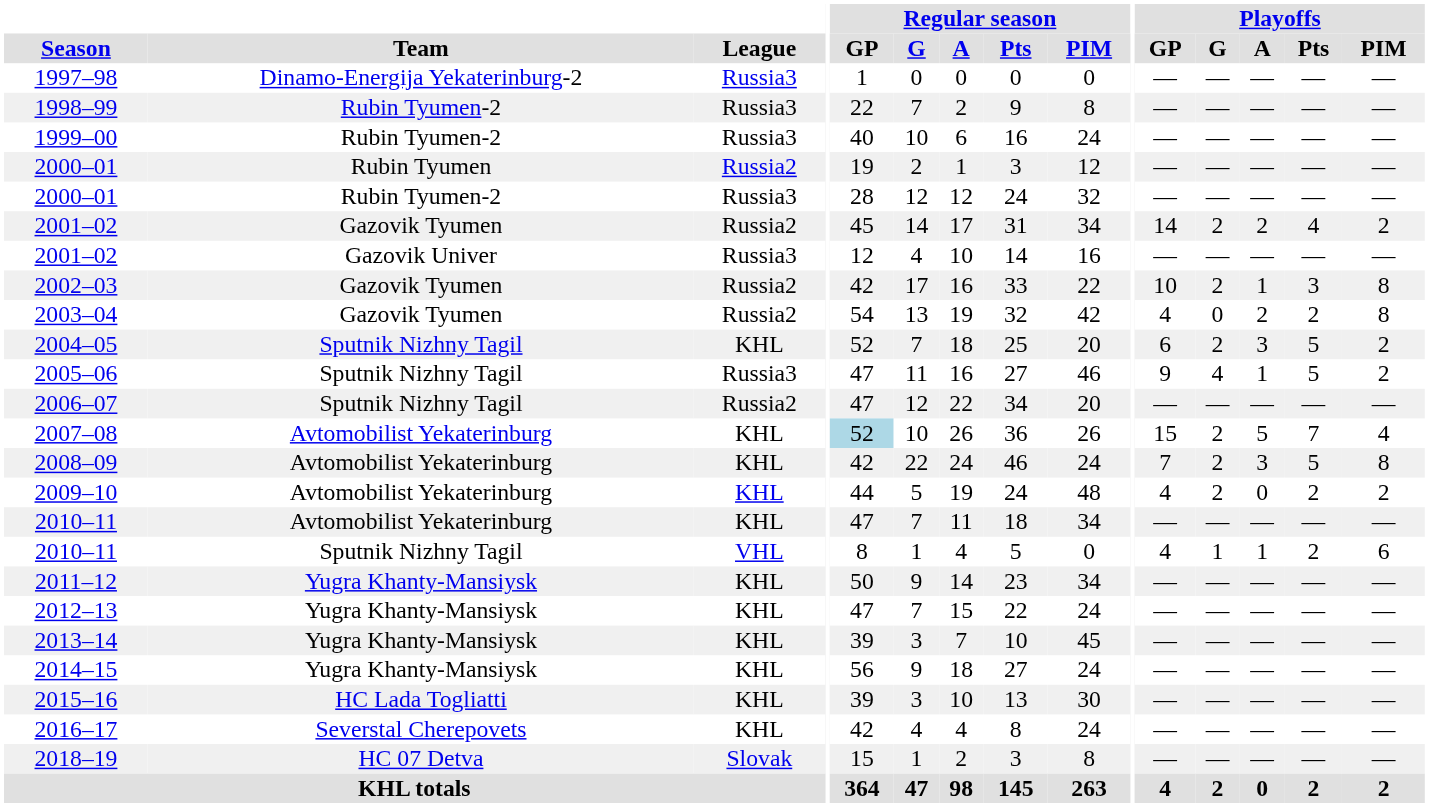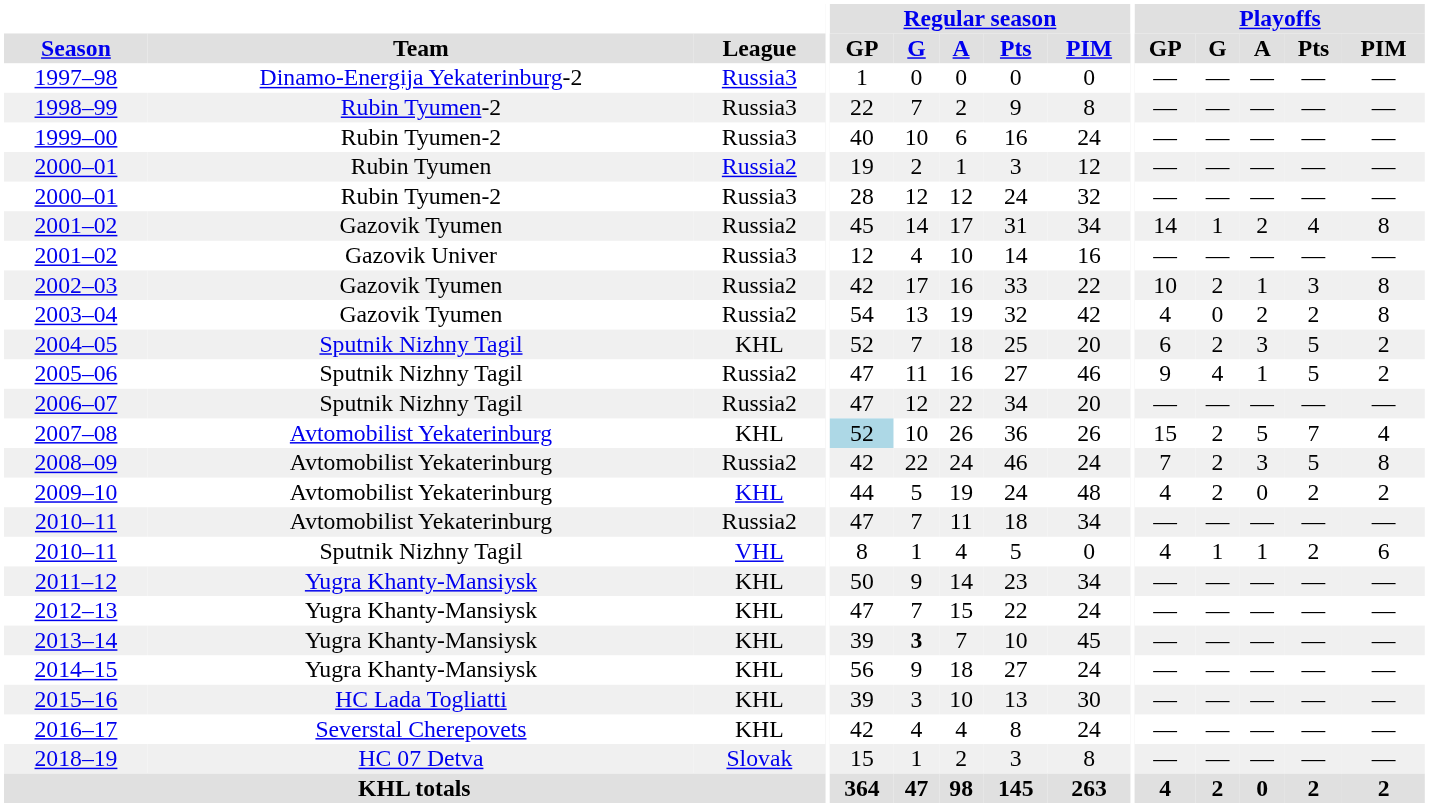2001–02 / Gazovik Tyumen | Playoffs / G: 2 -> 1
2001–02 / Gazovik Tyumen | Playoffs / PIM: 2 -> 8
2005–06 | League: Russia3 -> Russia2
2008–09 | League: KHL -> Russia2
2010–11 / Avtomobilist Yekaterinburg | League: KHL -> Russia2
2013–14 | Regular season / G: normal -> bold
